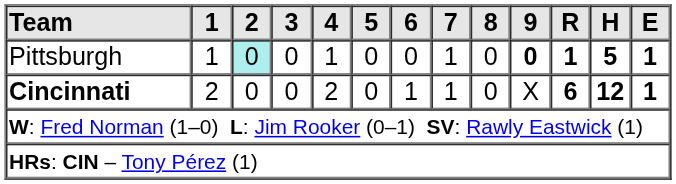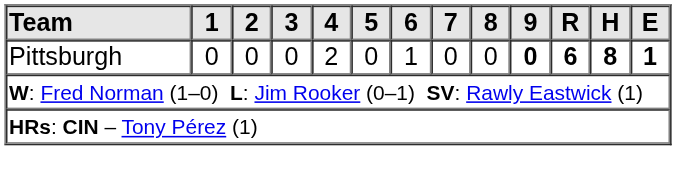Pittsburgh | 1: 1 -> 0
Pittsburgh | 2: paleturquoise background -> no background
Pittsburgh | 4: 1 -> 2
Pittsburgh | 6: 0 -> 1
Pittsburgh | 7: 1 -> 0
Pittsburgh | R: 1 -> 6
Pittsburgh | H: 5 -> 8
- row: Cincinnati | 2 | 0 | 0 | 2 | 0 | 1 | 1 | 0 | X | 6 | 12 | 1
